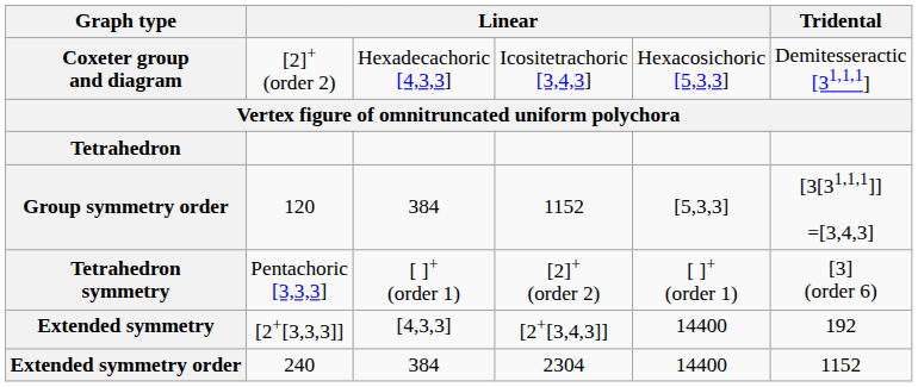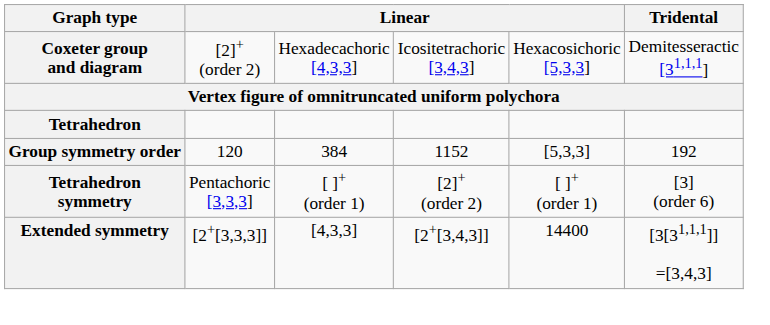Group symmetry order | Tridental: [3[31,1,1]] =[3,4,3] -> 192
Extended symmetry | Tridental: 192 -> [3[31,1,1]] =[3,4,3]
- row: Extended symmetry order | 240 | 384 | 2304 | 14400 | 1152
